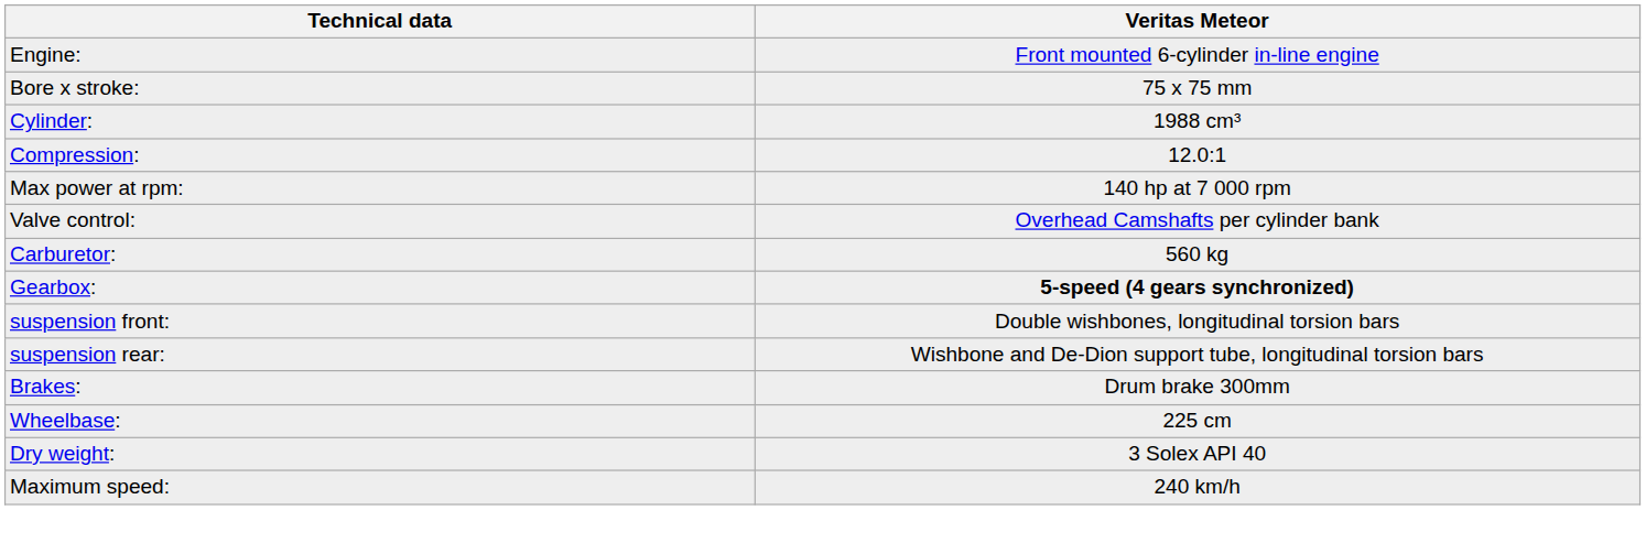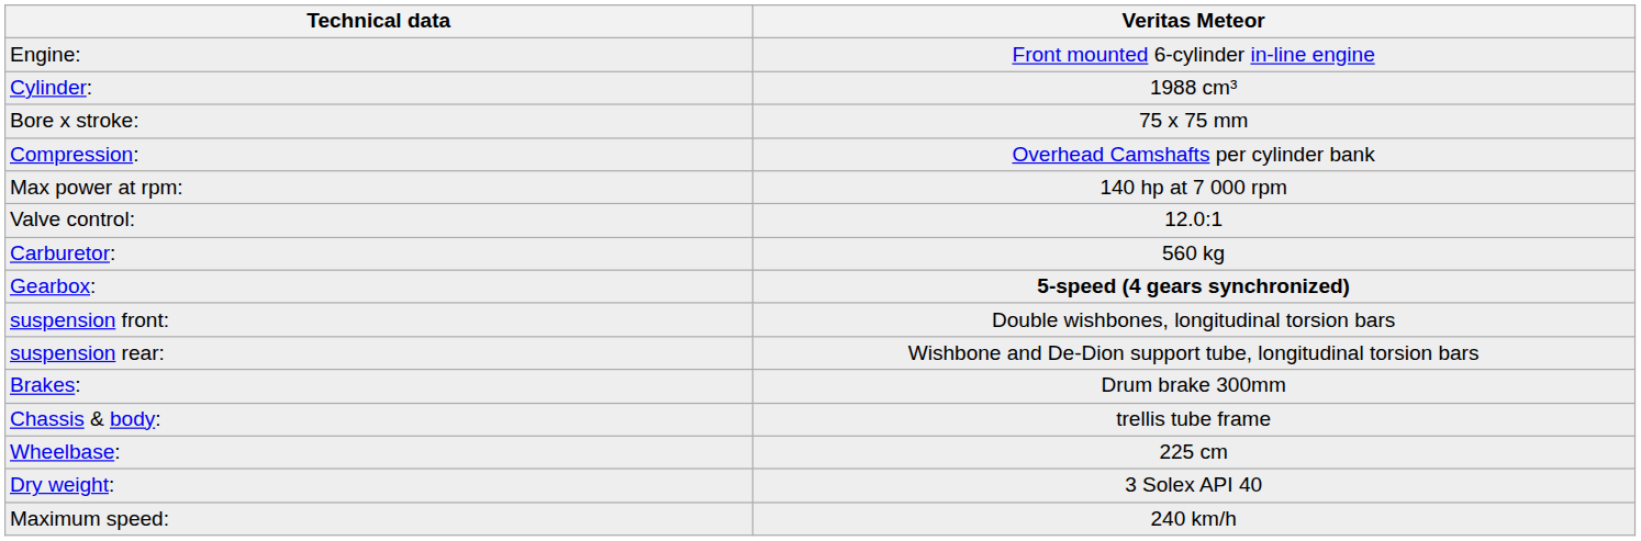rows swapped: Cylinder: <-> Bore x stroke:
Compression: | Veritas Meteor: 12.0:1 -> Overhead Camshafts per cylinder bank
Valve control: | Veritas Meteor: Overhead Camshafts per cylinder bank -> 12.0:1
+ row: Chassis & body: | trellis tube frame
